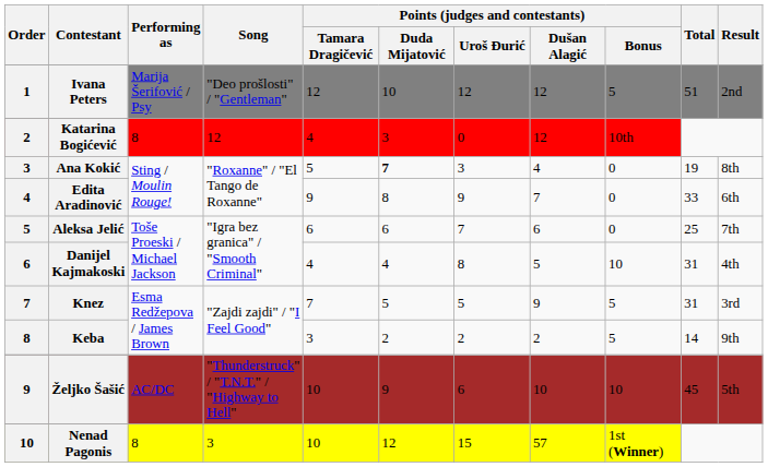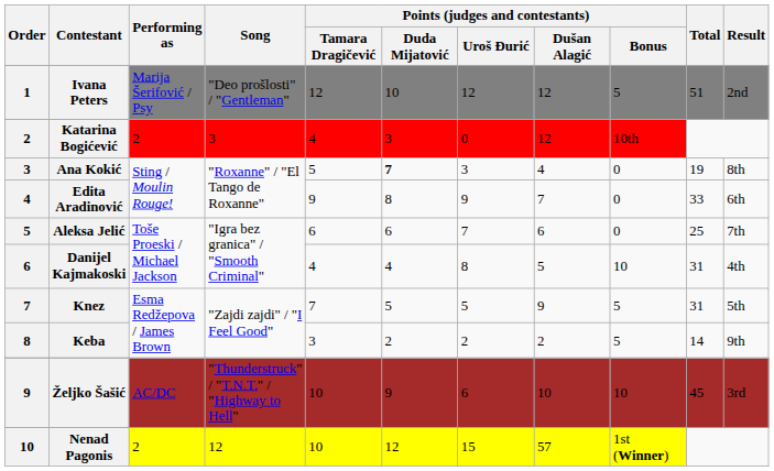Katarina Bogićević | Performing as: 8 -> 2
Katarina Bogićević | Song: 12 -> 3
Knez | Result: 3rd -> 5th
Željko Šašić | Result: 5th -> 3rd
Nenad Pagonis | Performing as: 8 -> 2
Nenad Pagonis | Song: 3 -> 12
